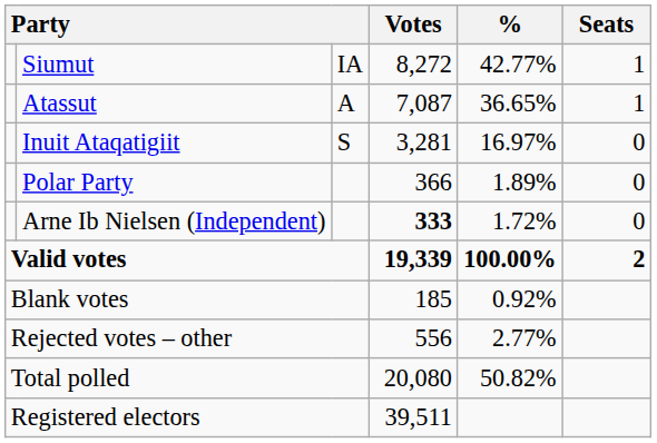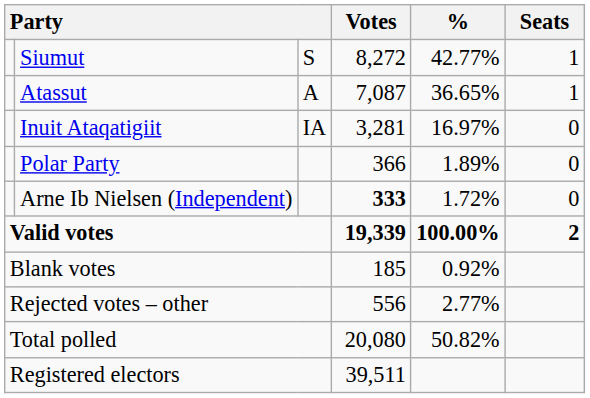Siumut | column 3: IA -> S
Inuit Ataqatigiit | column 3: S -> IA
